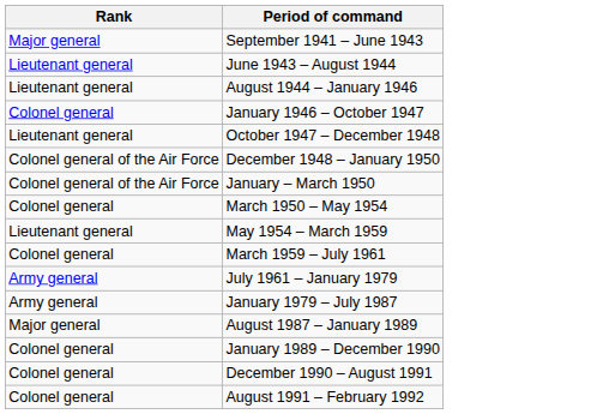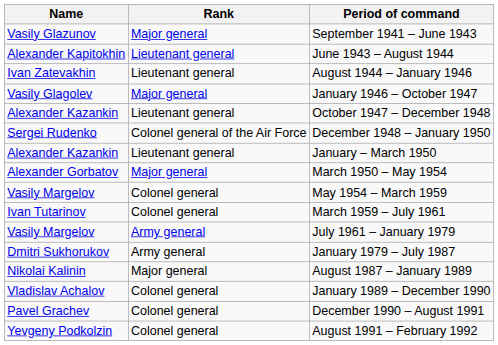+ column: Name | Vasily Glazunov | Alexander Kapitokhin | Ivan Zatevakhin | Vasily Glagolev | Alexander Kazankin | Sergei Rudenko | Alexander Kazankin | Alexander Gorbatov | Vasily Margelov | Ivan Tutarinov | Vasily Margelov | Dmitri Sukhorukov | Nikolai Kalinin | Vladislav Achalov | Pavel Grachev | Yevgeny Podkolzin
January 1946 – October 1947 | Rank: Colonel general -> Major general
January – March 1950 | Rank: Colonel general of the Air Force -> Lieutenant general
March 1950 – May 1954 | Rank: Colonel general -> Major general
May 1954 – March 1959 | Rank: Lieutenant general -> Colonel general
